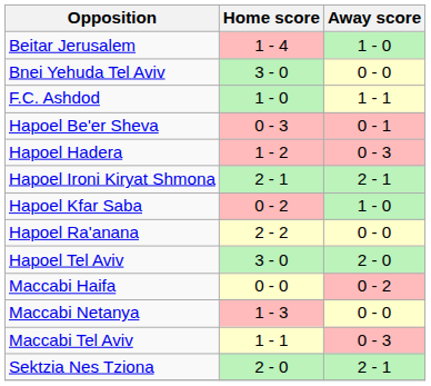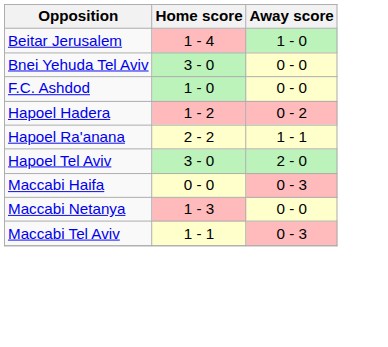F.C. Ashdod | Away score: 1 - 1 -> 0 - 0
- row: Hapoel Be'er Sheva | 0 - 3 | 0 - 1
Hapoel Hadera | Away score: 0 - 3 -> 0 - 2
- row: Hapoel Ironi Kiryat Shmona | 2 - 1 | 2 - 1
- row: Hapoel Kfar Saba | 0 - 2 | 1 - 0
Hapoel Ra'anana | Away score: 0 - 0 -> 1 - 1
Maccabi Haifa | Away score: 0 - 2 -> 0 - 3
- row: Sektzia Nes Tziona | 2 - 0 | 2 - 1
